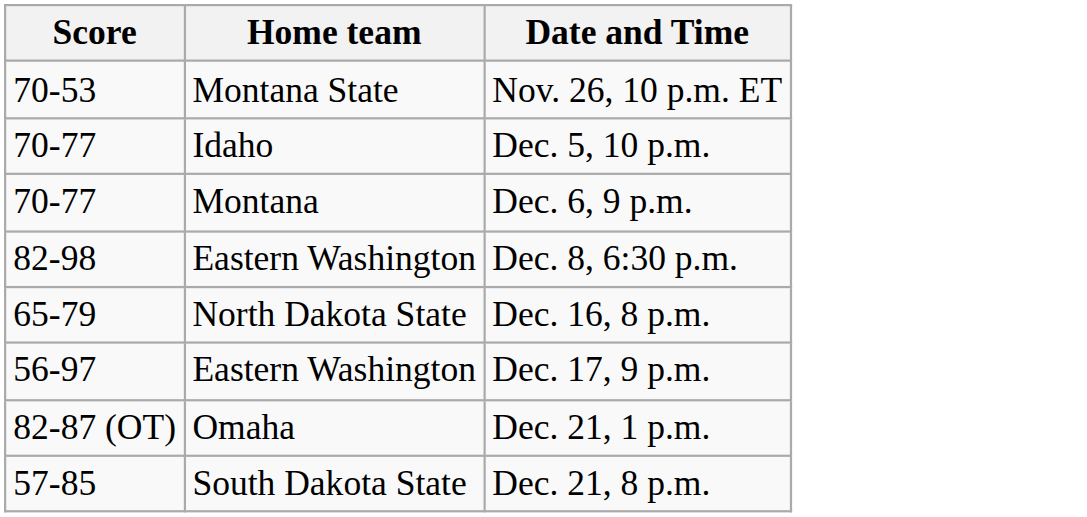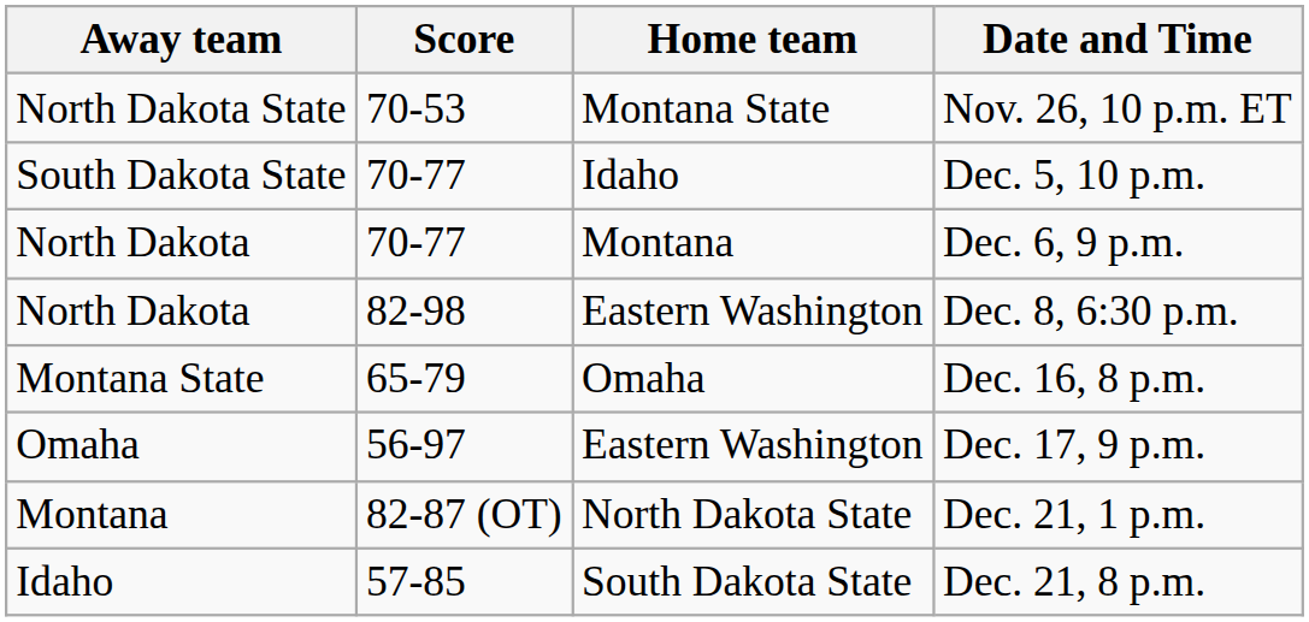+ column: Away team | North Dakota State | South Dakota State | North Dakota | North Dakota | Montana State | Omaha | Montana | Idaho
Dec. 16, 8 p.m. | Home team: North Dakota State -> Omaha
Dec. 21, 1 p.m. | Home team: Omaha -> North Dakota State
